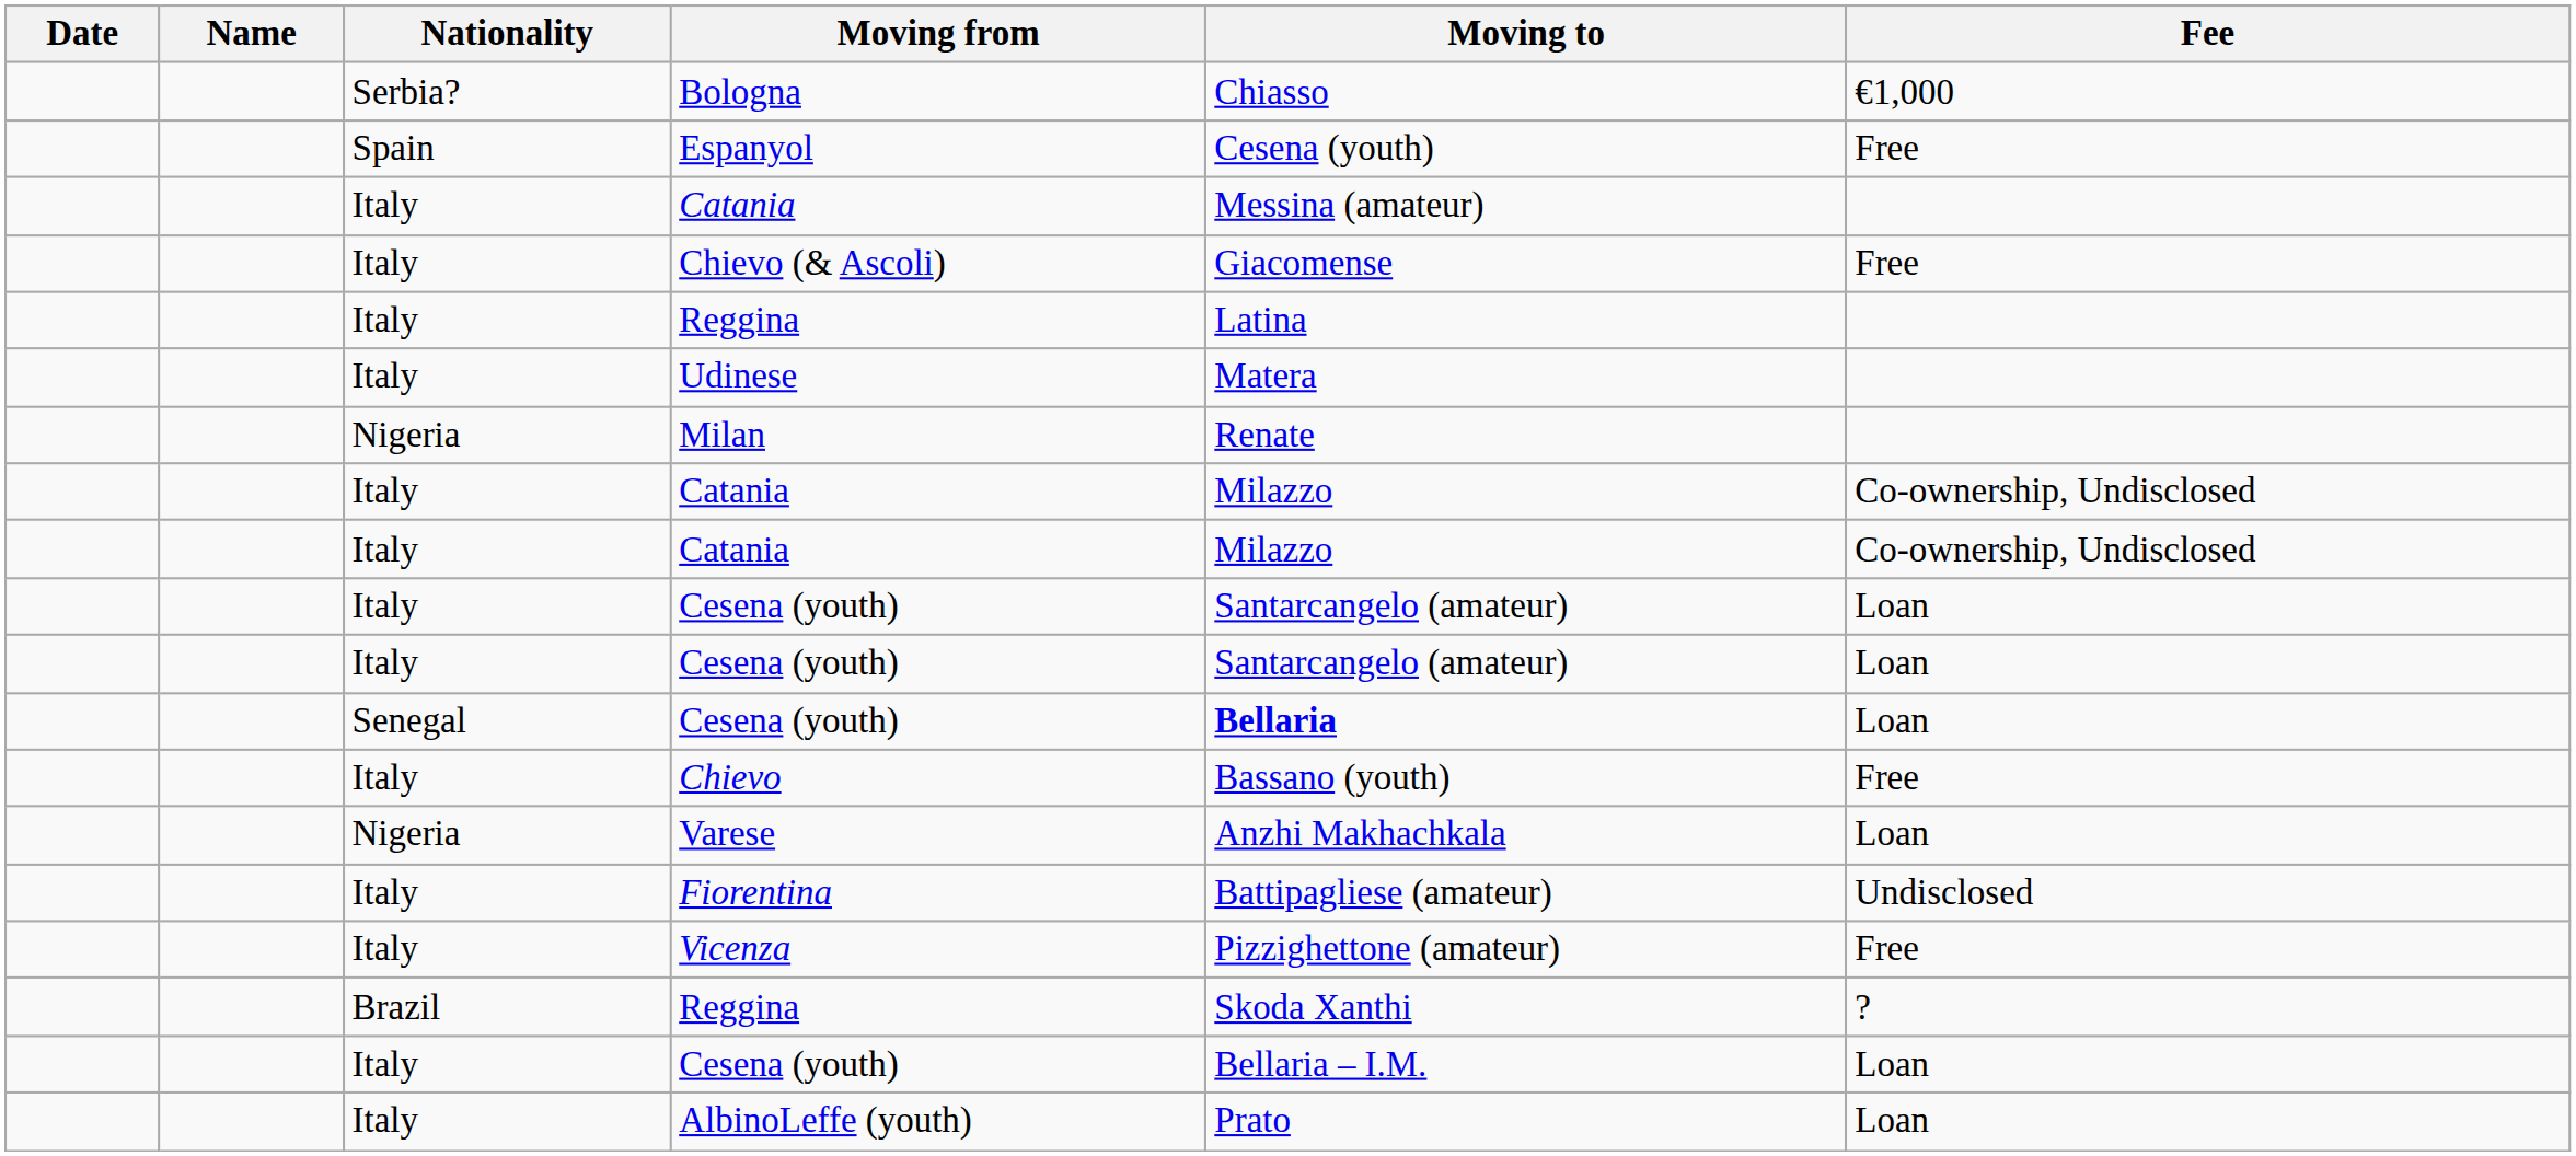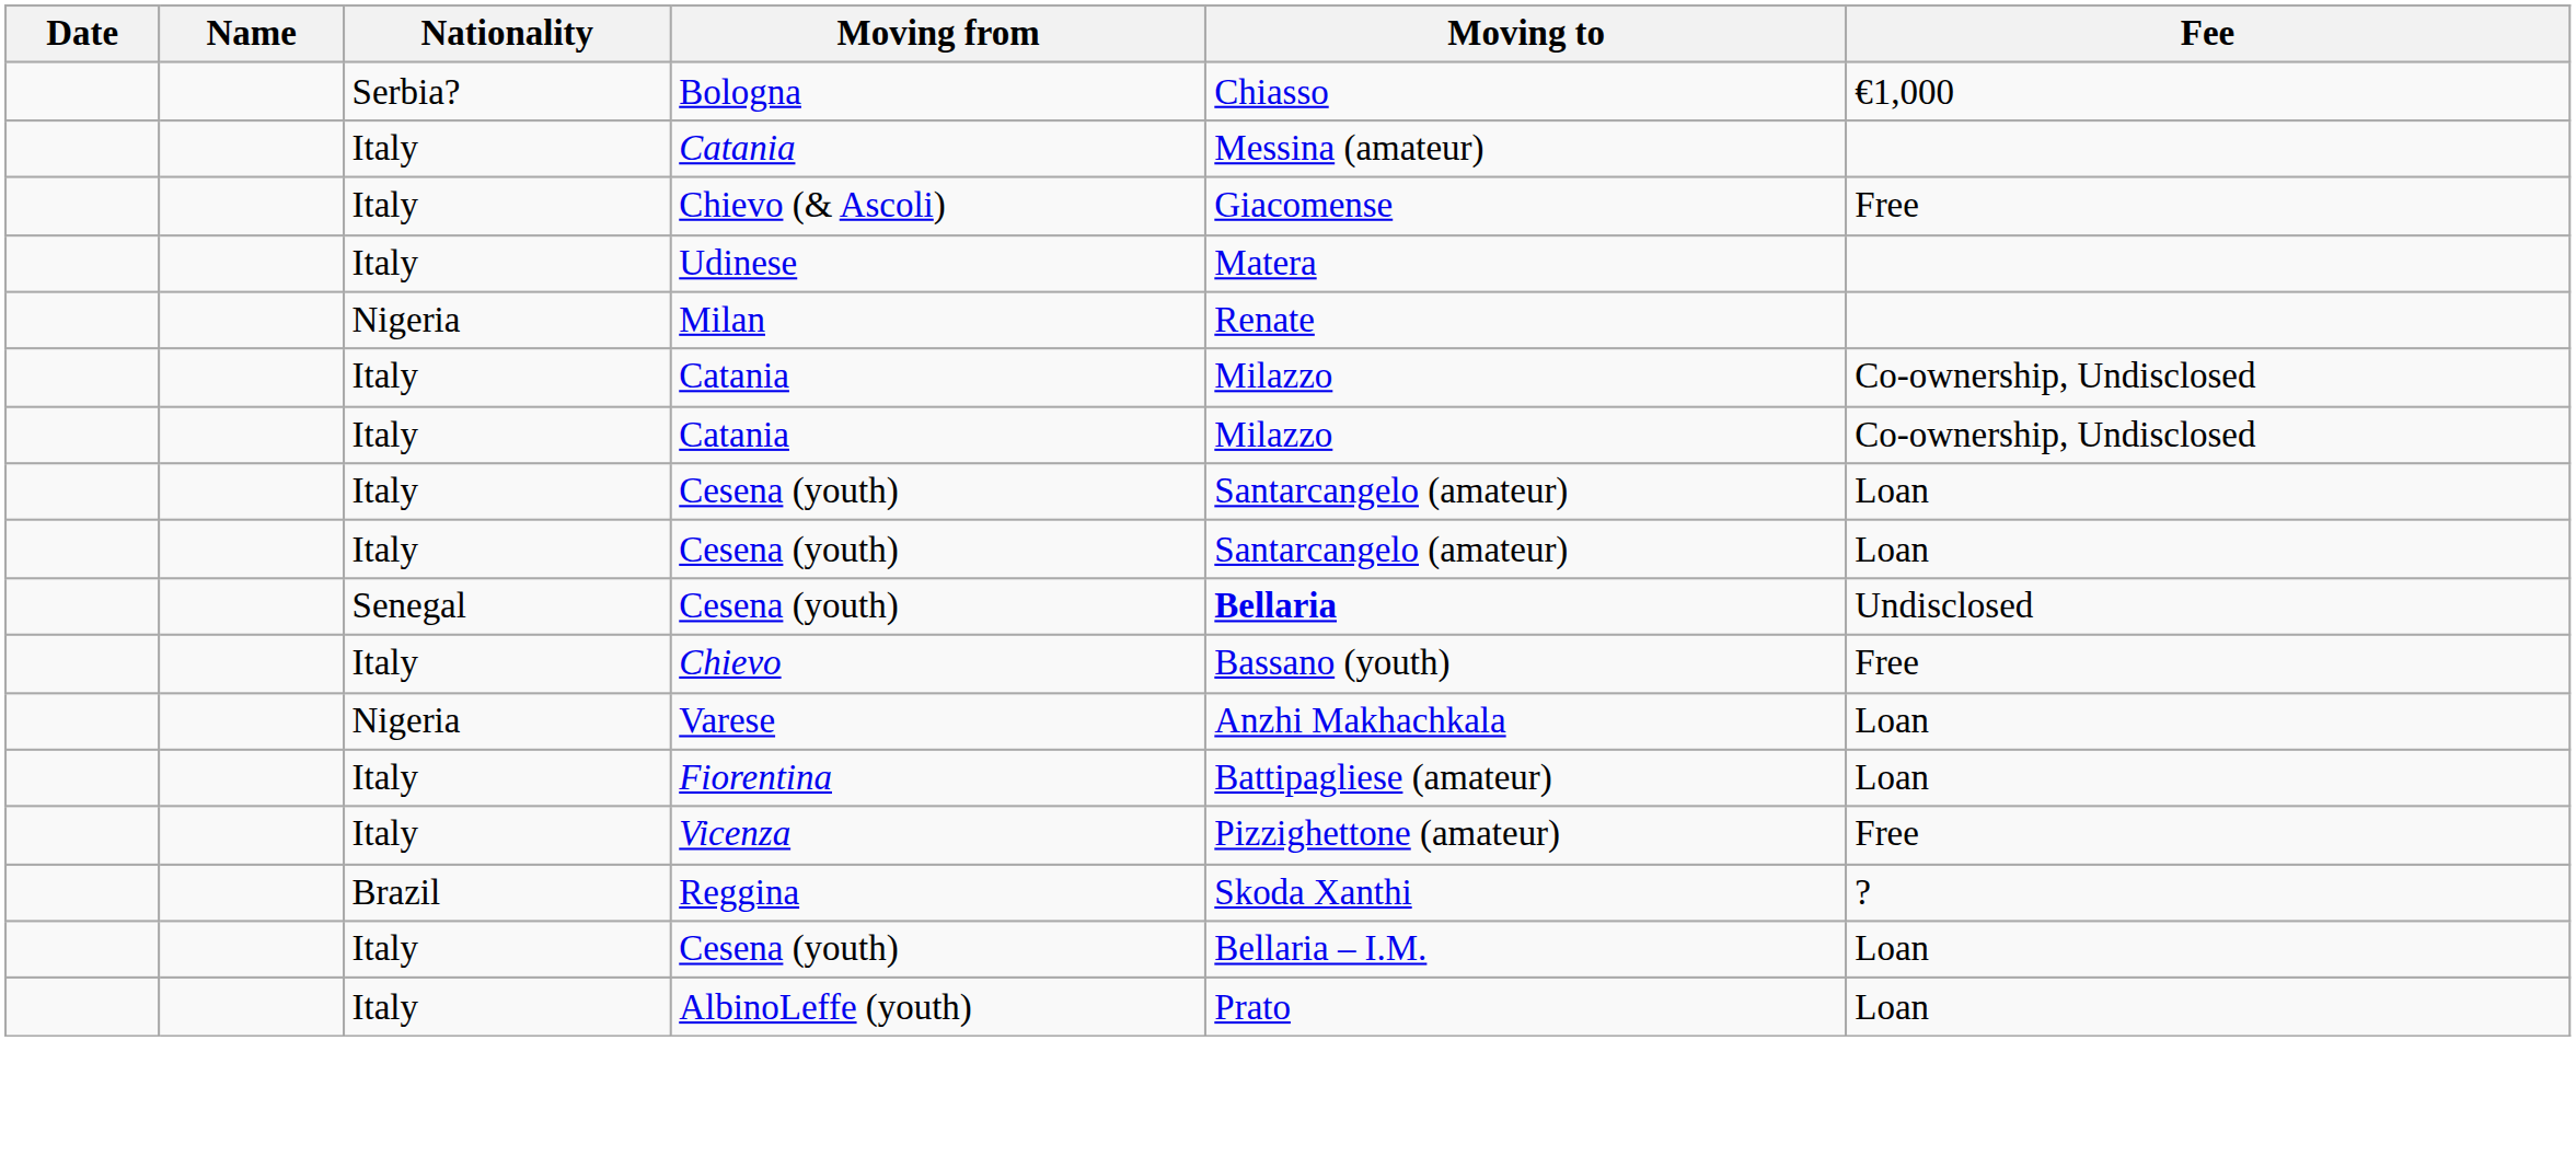- row: Spain | Espanyol | Cesena (youth) | Free
- row: Italy | Reggina | Latina
Senegal / Cesena (youth) | Fee: Loan -> Undisclosed
Fiorentina | Fee: Undisclosed -> Loan
